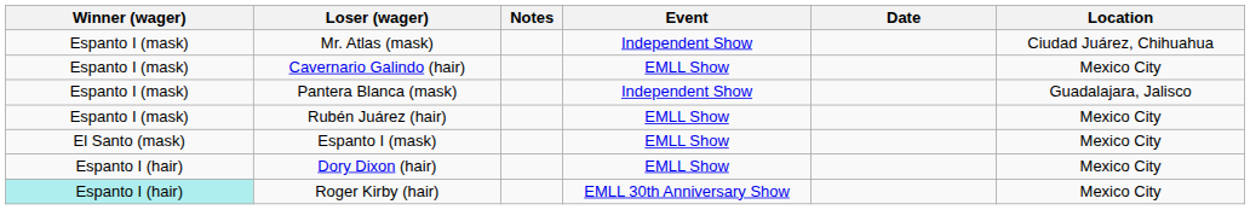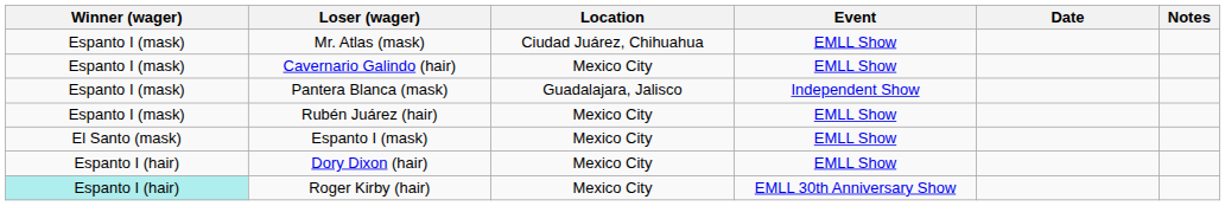columns swapped: Location <-> Notes
Mr. Atlas (mask) | Event: Independent Show -> EMLL Show
